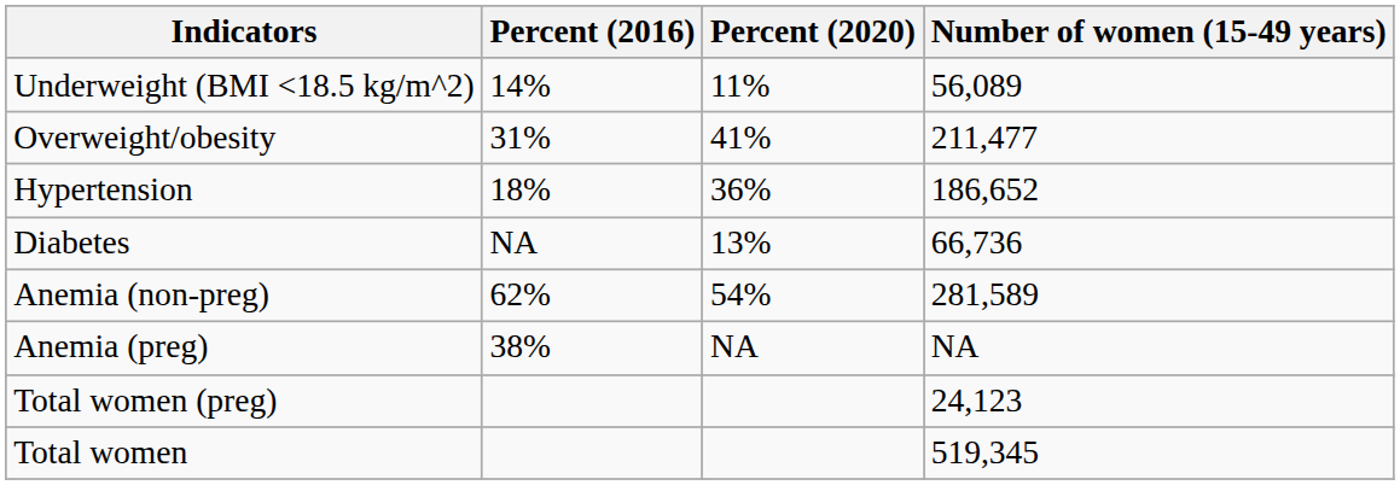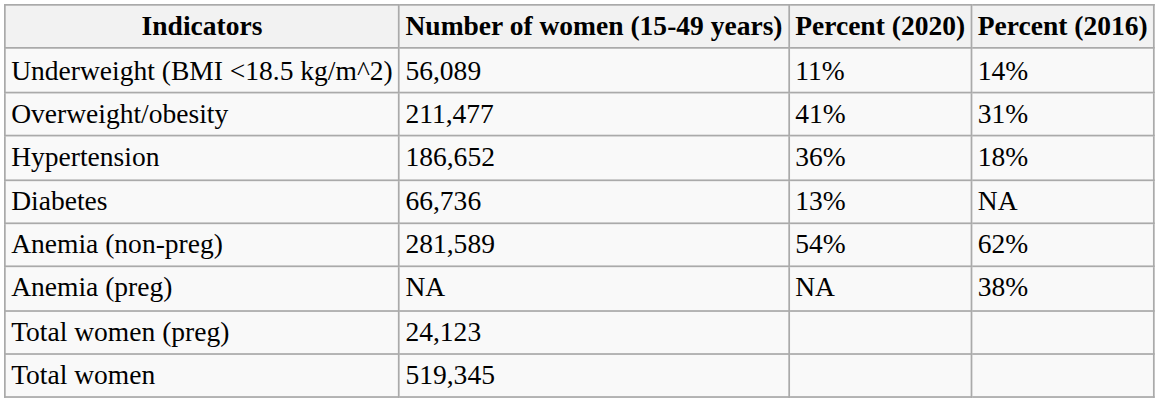columns swapped: Number of women (15-49 years) <-> Percent (2016)
